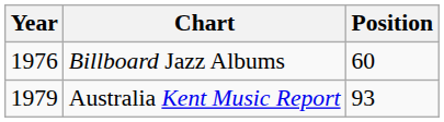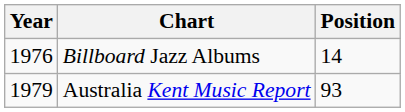Billboard Jazz Albums | Position: 60 -> 14
